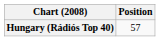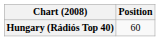Hungary (Rádiós Top 40) | Position: 57 -> 60
